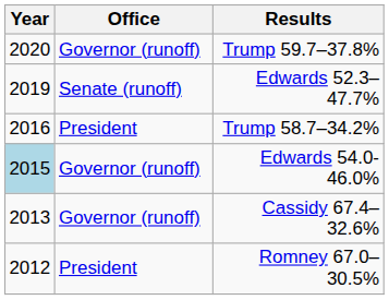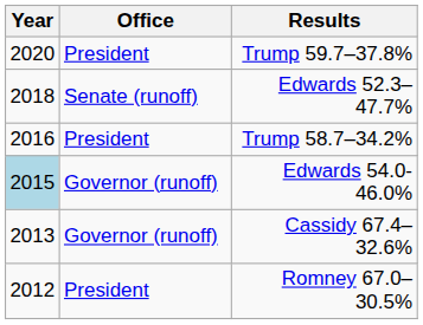Trump 59.7–37.8% | Office: Governor (runoff) -> President
Edwards 52.3–47.7% | Year: 2019 -> 2018
